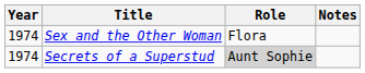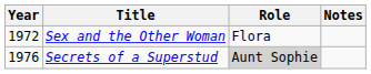Sex and the Other Woman | Year: 1974 -> 1972
Secrets of a Superstud | Year: 1974 -> 1976
